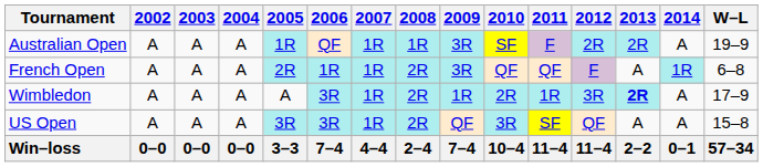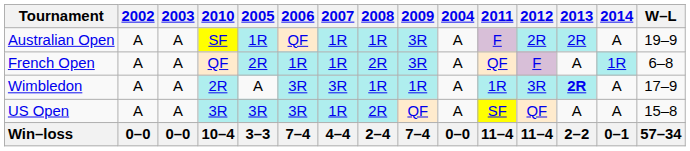columns swapped: 2004 <-> 2010
Wimbledon | 2007: 1R -> 3R
Wimbledon | 2008: 2R -> 1R
